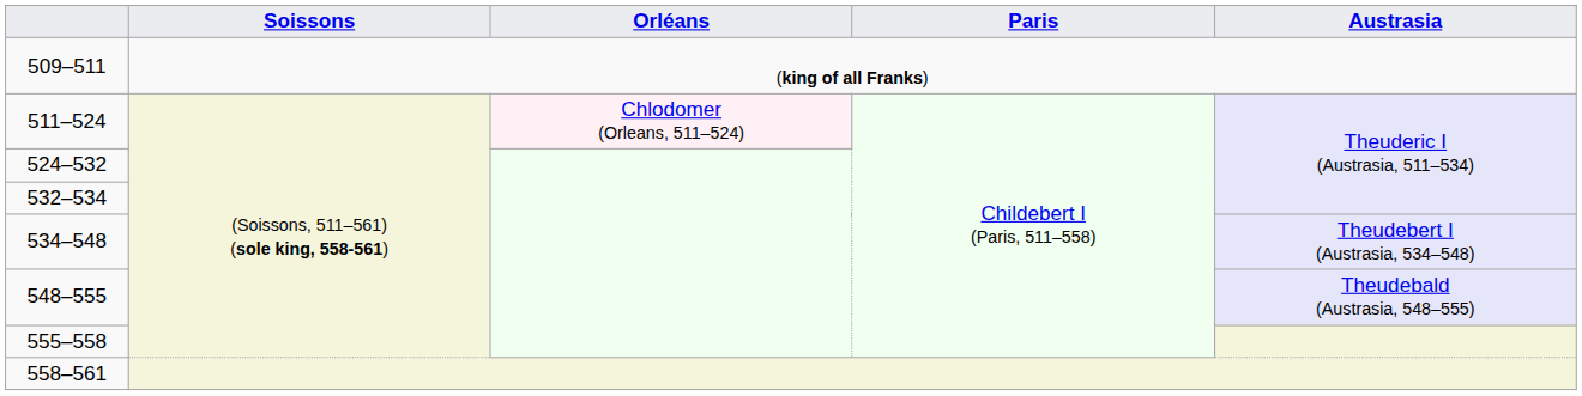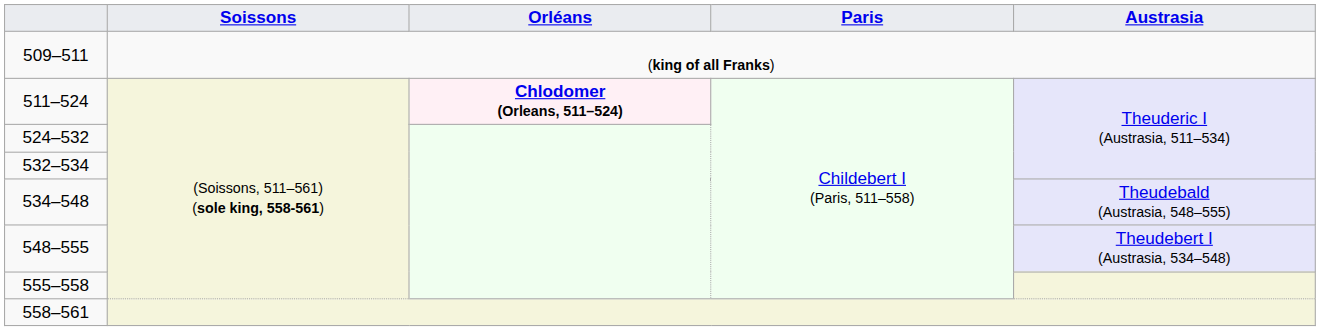511–524 | Orléans: normal -> bold
534–548 | Austrasia: Theudebert I (Austrasia, 534–548) -> Theudebald (Austrasia, 548–555)
548–555 | Austrasia: Theudebald (Austrasia, 548–555) -> Theudebert I (Austrasia, 534–548)
